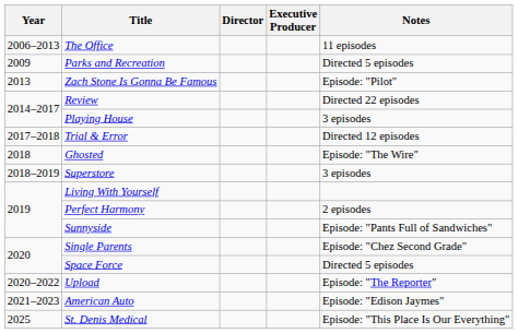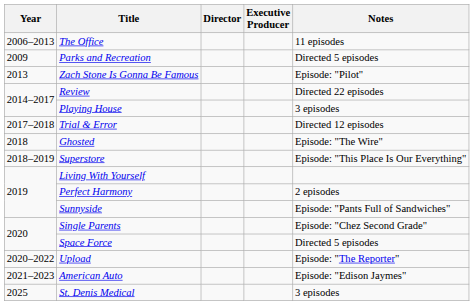Superstore | Notes: 3 episodes -> Episode: "This Place Is Our Everything"
St. Denis Medical | Notes: Episode: "This Place Is Our Everything" -> 3 episodes
